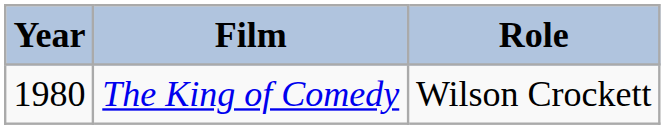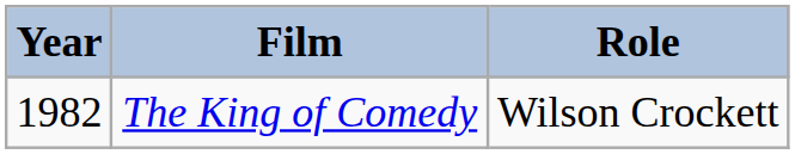The King of Comedy | Year: 1980 -> 1982
